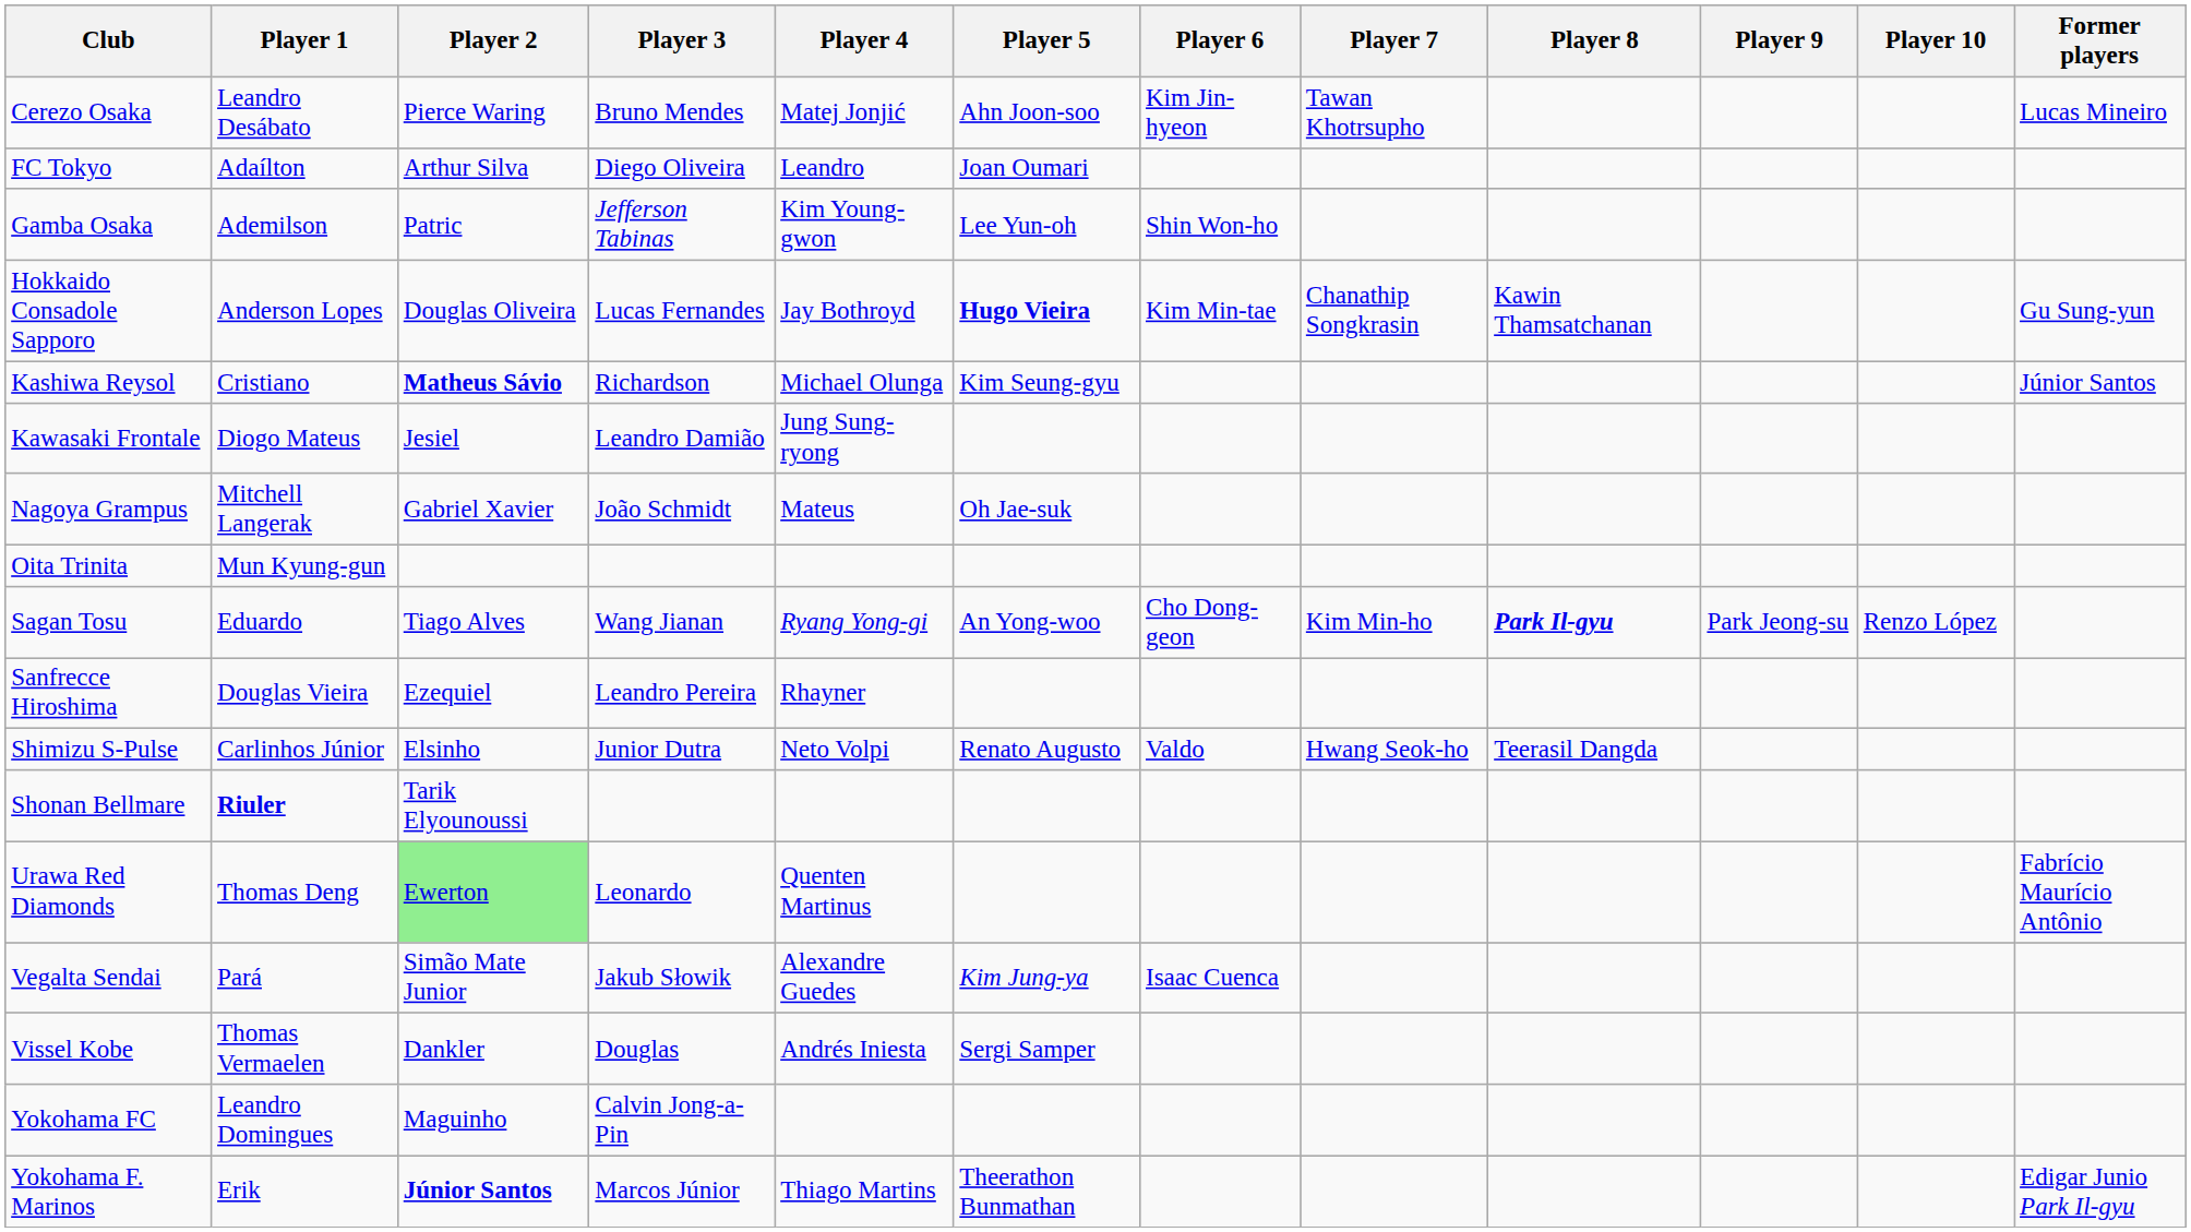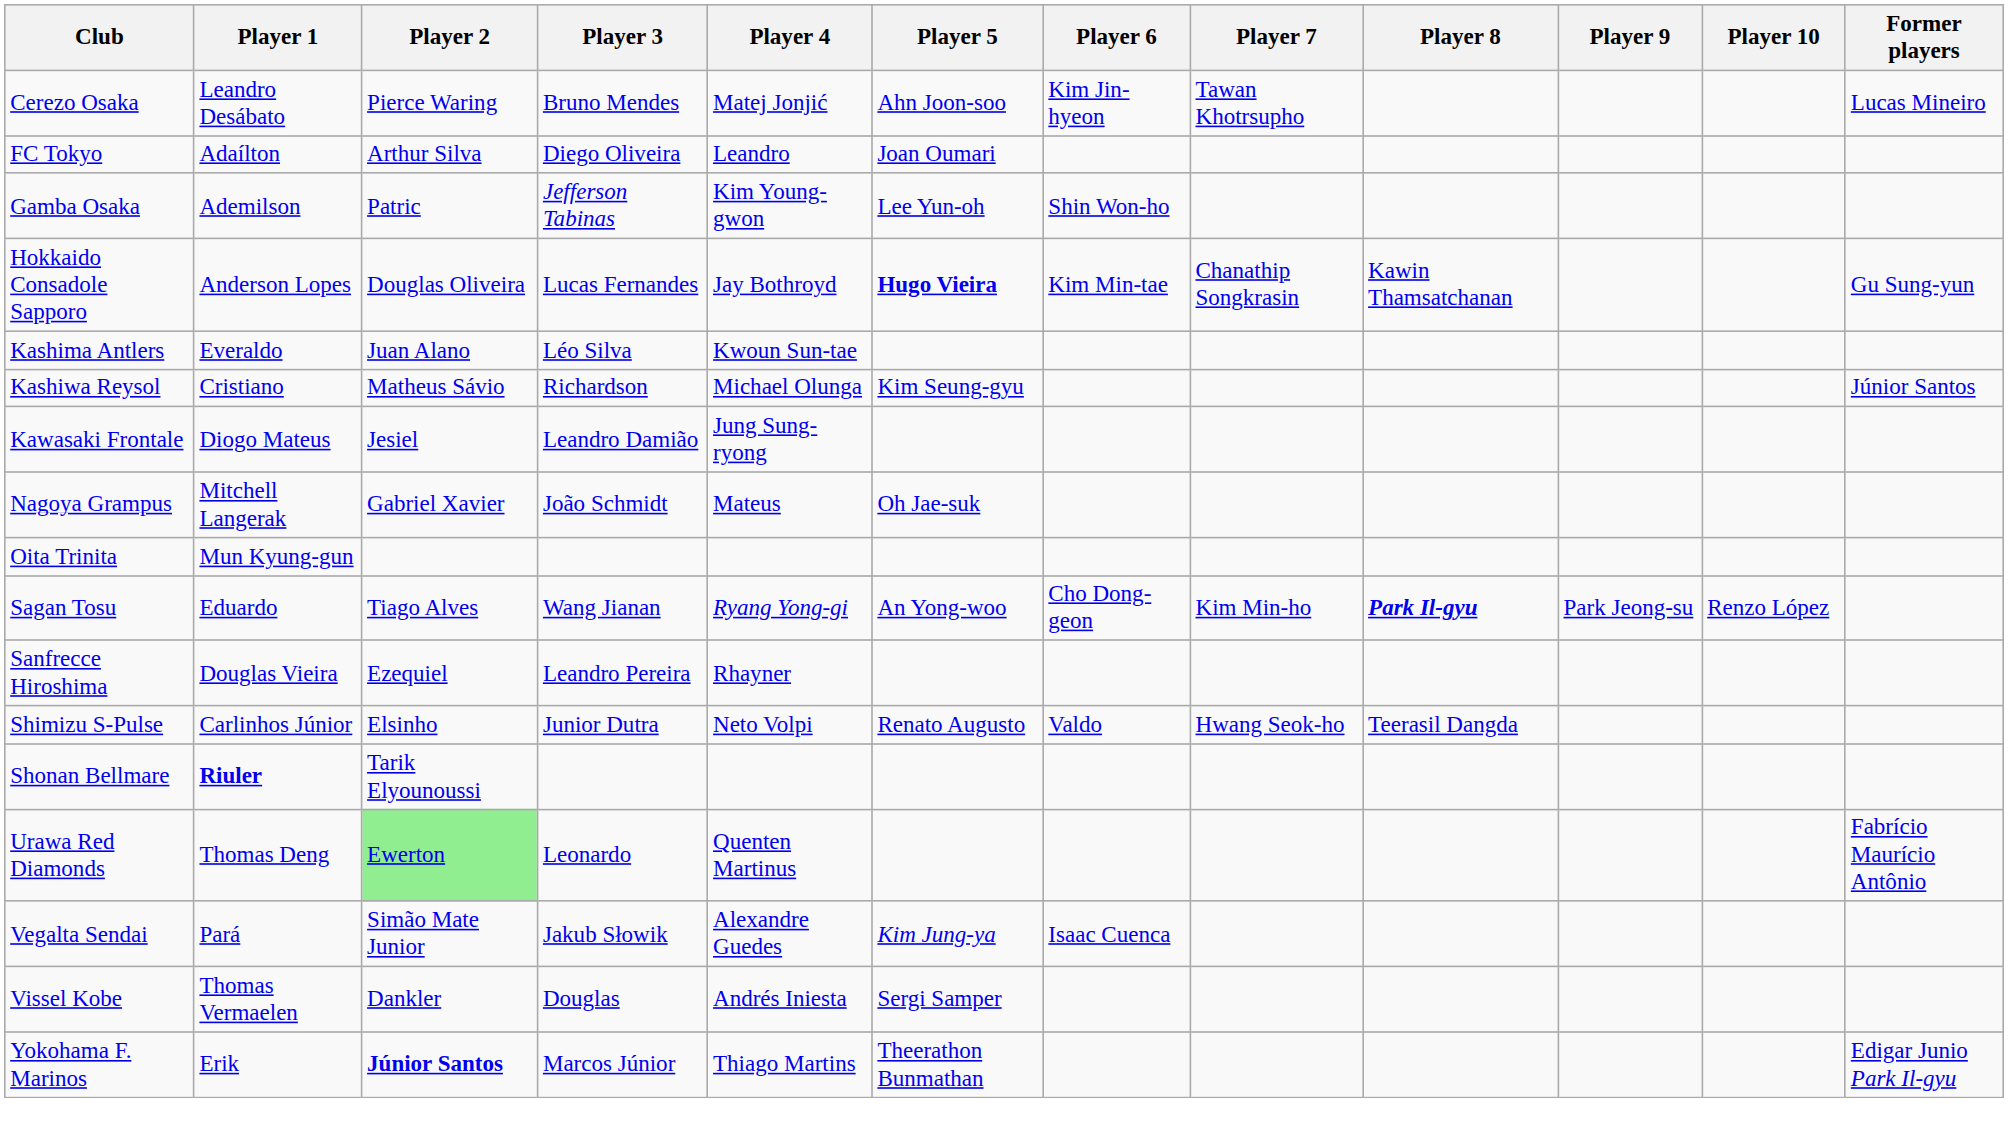+ row: Kashima Antlers | Everaldo | Juan Alano | Léo Silva | Kwoun Sun-tae
Kashiwa Reysol | Player 2: bold -> normal
- row: Yokohama FC | Leandro Domingues | Maguinho | Calvin Jong-a-Pin
